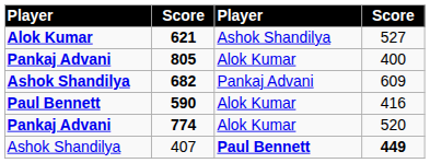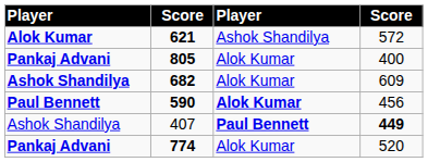621 | column 4: 527 -> 572
682 | column 3: Pankaj Advani -> Alok Kumar
590 | column 3: normal -> bold
590 | column 4: 416 -> 456
rows swapped: 774 <-> 407
